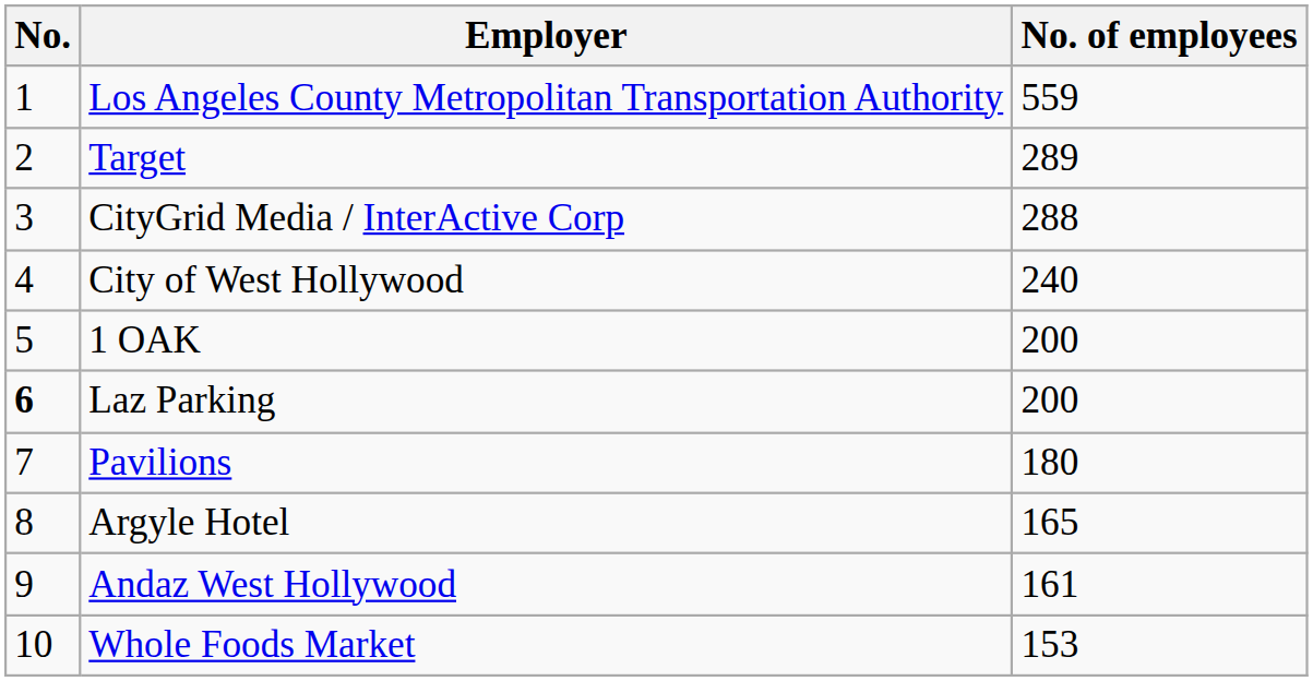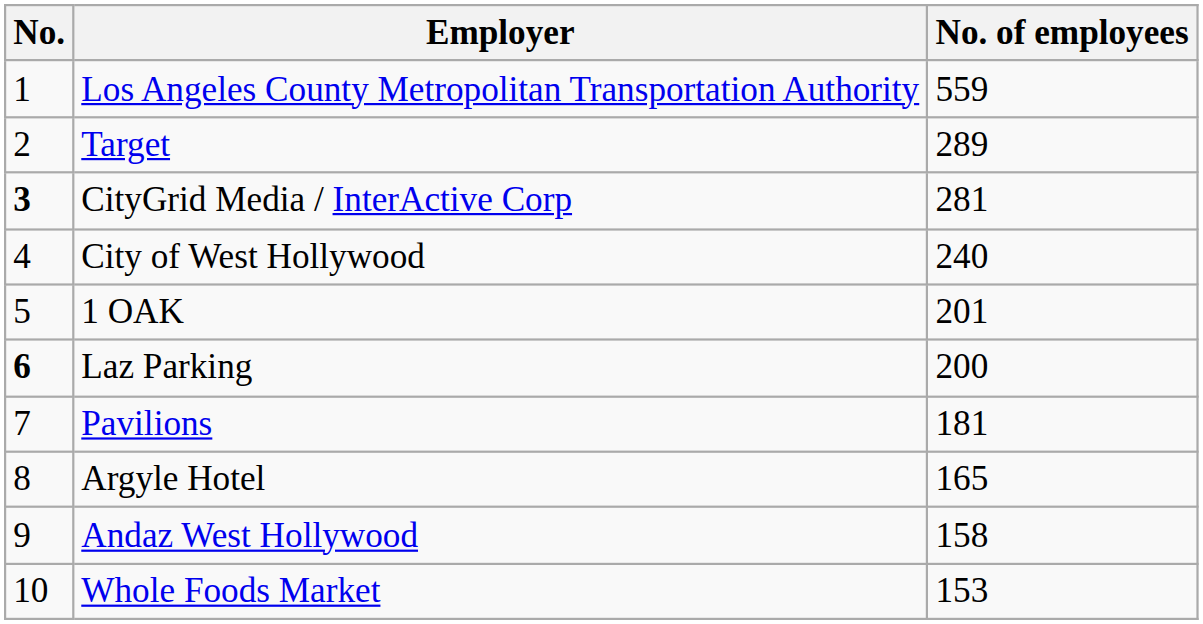CityGrid Media / InterActive Corp | No.: normal -> bold
CityGrid Media / InterActive Corp | No. of employees: 288 -> 281
1 OAK | No. of employees: 200 -> 201
Pavilions | No. of employees: 180 -> 181
Andaz West Hollywood | No. of employees: 161 -> 158
